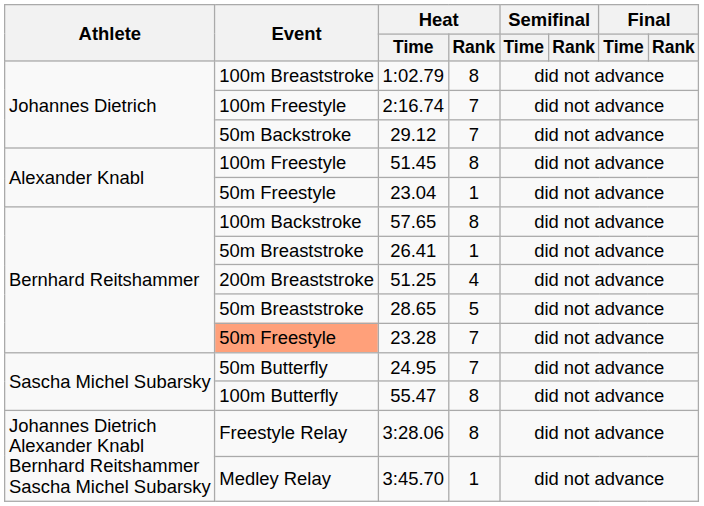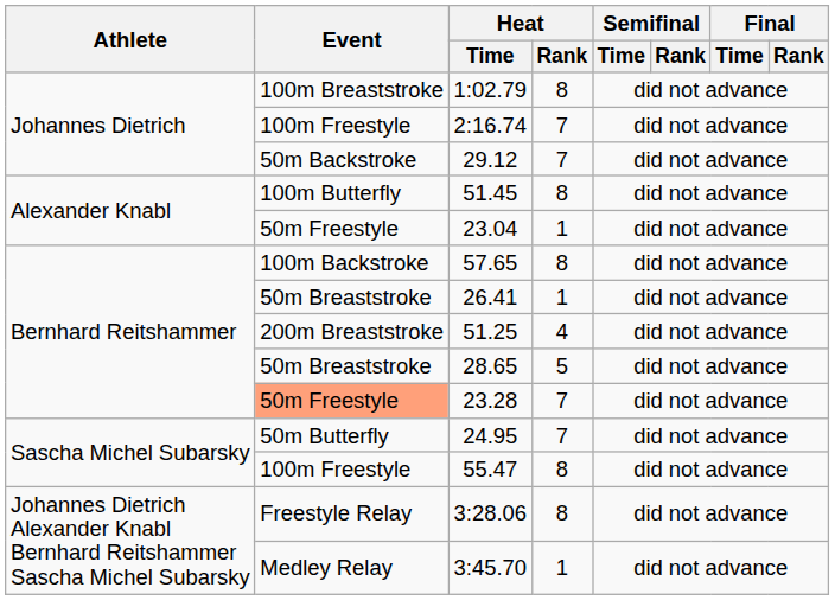51.45 | Event: 100m Freestyle -> 100m Butterfly
55.47 | Event: 100m Butterfly -> 100m Freestyle
